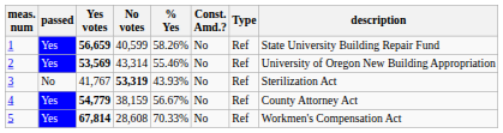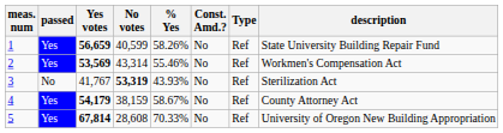2 | description: University of Oregon New Building Appropriation -> Workmen's Compensation Act
4 | Yes votes: 54,779 -> 54,179
4 | % Yes: 56.67% -> 58.67%
5 | description: Workmen's Compensation Act -> University of Oregon New Building Appropriation
